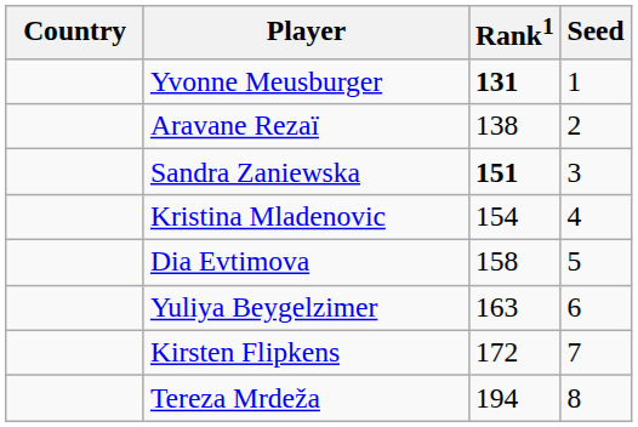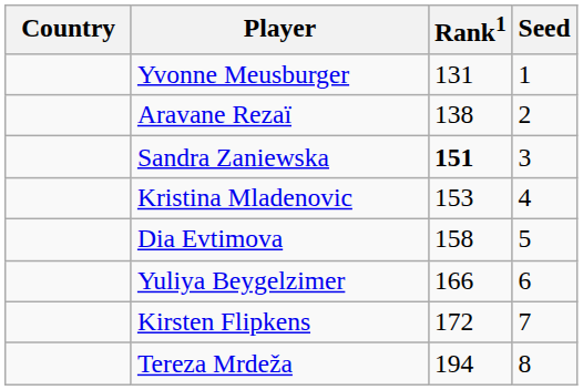Yvonne Meusburger | Rank1: bold -> normal
Kristina Mladenovic | Rank1: 154 -> 153
Yuliya Beygelzimer | Rank1: 163 -> 166
